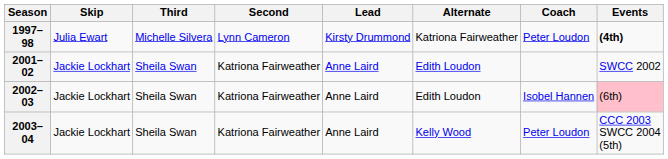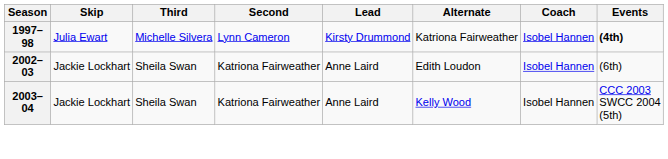1997–98 | Coach: Peter Loudon -> Isobel Hannen
- row: 2001–02 | Jackie Lockhart | Sheila Swan | Katriona Fairweather | Anne Laird | Edith Loudon | SWCC 2002
2002–03 | Events: pink background -> no background
2003–04 | Coach: Peter Loudon -> Isobel Hannen
